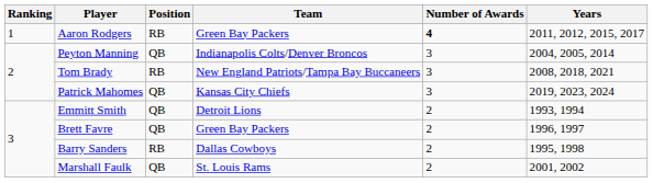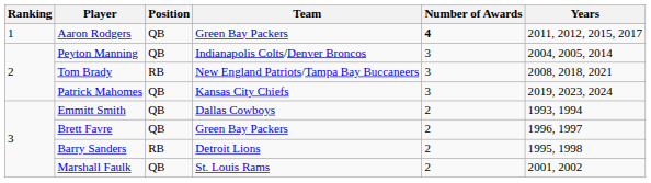Aaron Rodgers | Position: RB -> QB
Emmitt Smith | Team: Detroit Lions -> Dallas Cowboys
Barry Sanders | Team: Dallas Cowboys -> Detroit Lions
